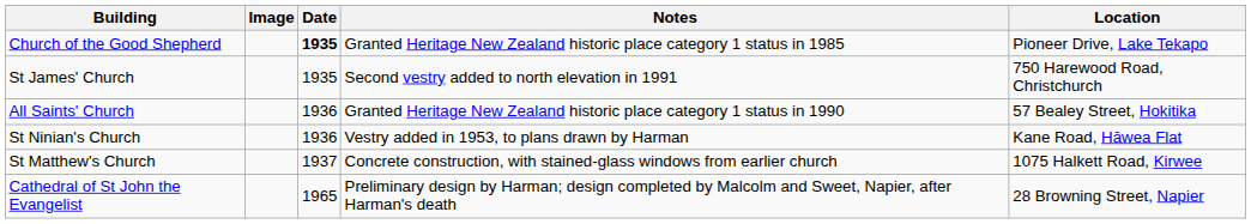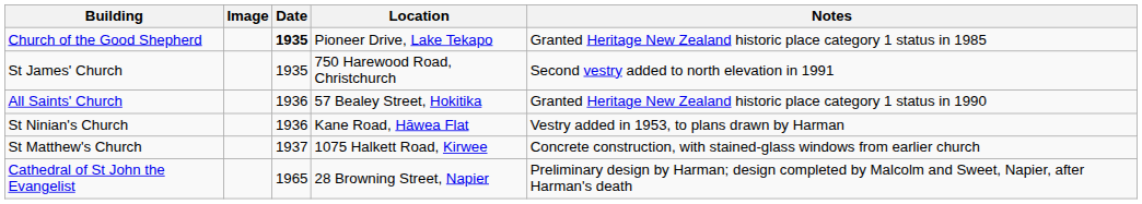columns swapped: Location <-> Notes
